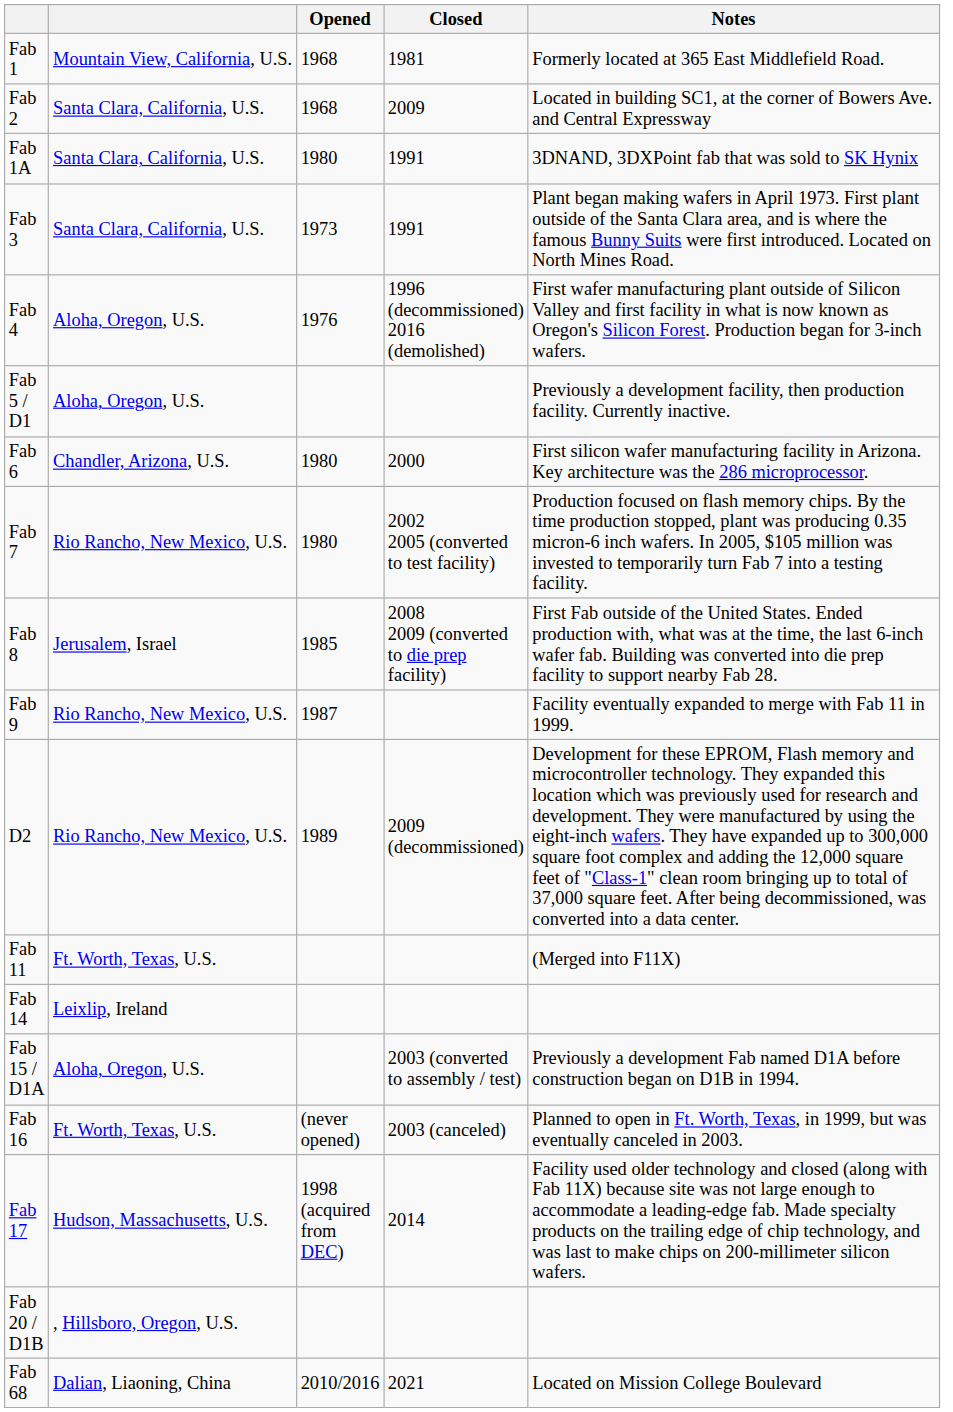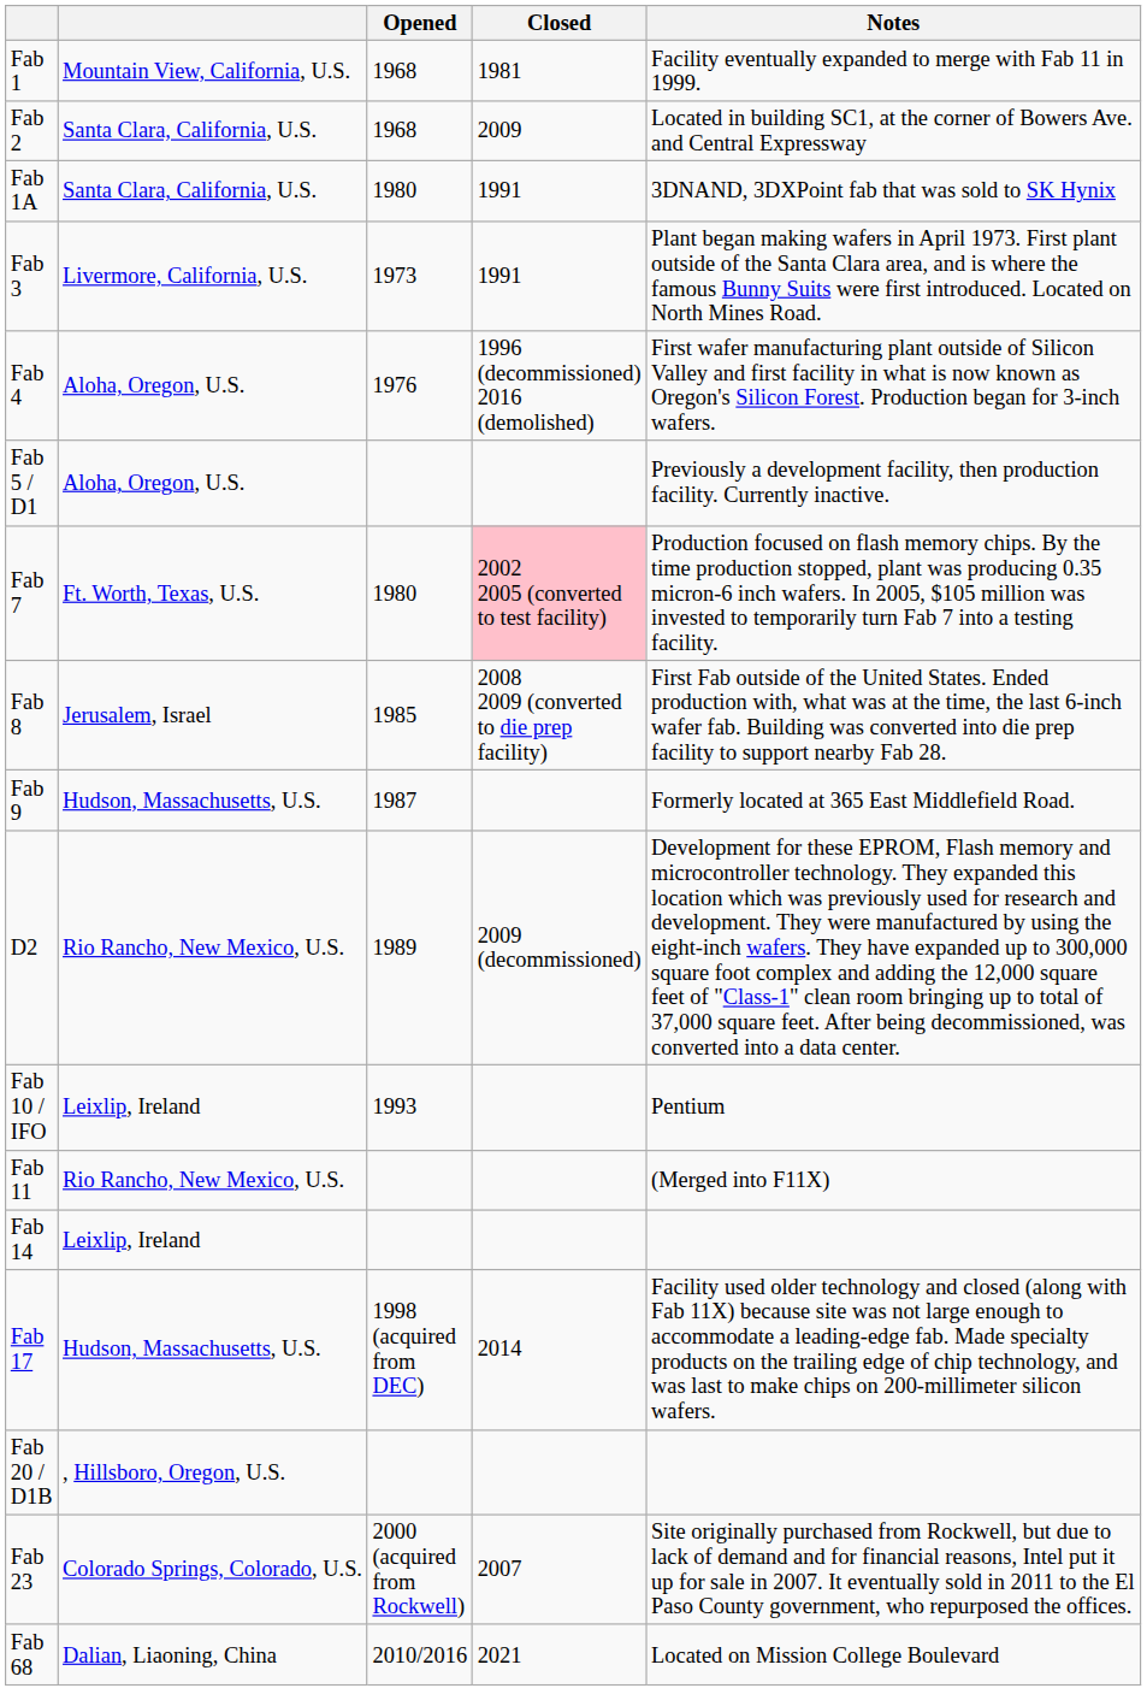Fab 1 | Notes: Formerly located at 365 East Middlefield Road. -> Facility eventually expanded to merge with Fab 11 in 1999.
Fab 3 | column 2: Santa Clara, California, U.S. -> Livermore, California, U.S.
- row: Fab 6 | Chandler, Arizona, U.S. | 1980 | 2000 | First silicon wafer manufacturing facility in Arizona. Key architecture was the 286 microprocessor.
Fab 7 | column 2: Rio Rancho, New Mexico, U.S. -> Ft. Worth, Texas, U.S.
Fab 7 | Closed: no background -> pink background
Fab 9 | column 2: Rio Rancho, New Mexico, U.S. -> Hudson, Massachusetts, U.S.
Fab 9 | Notes: Facility eventually expanded to merge with Fab 11 in 1999. -> Formerly located at 365 East Middlefield Road.
+ row: Fab 10 / IFO | Leixlip, Ireland | 1993 | Pentium
Fab 11 | column 2: Ft. Worth, Texas, U.S. -> Rio Rancho, New Mexico, U.S.
- row: Fab 15 / D1A | Aloha, Oregon, U.S. | 2003 (converted to assembly / test) | Previously a development Fab named D1A before construction began on D1B in 1994.
- row: Fab 16 | Ft. Worth, Texas, U.S. | (never opened) | 2003 (canceled) | Planned to open in Ft. Worth, Texas, in 1999, but was eventually canceled in 2003.
+ row: Fab 23 | Colorado Springs, Colorado, U.S. | 2000 (acquired from Rockwell) | 2007 | Site originally purchased from Rockwell, but due to lack of demand and for financial reasons, Intel put it up for sale in 2007. It eventually sold in 2011 to the El Paso County government, who repurposed the offices.
